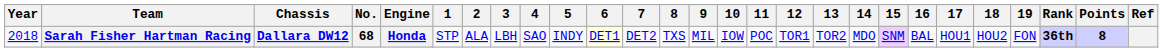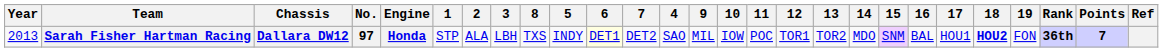columns swapped: 4 <-> 8
Sarah Fisher Hartman Racing | Year: 2018 -> 2013
Sarah Fisher Hartman Racing | No.: 68 -> 97
Sarah Fisher Hartman Racing | 18: normal -> bold
Sarah Fisher Hartman Racing | Points: 8 -> 7
